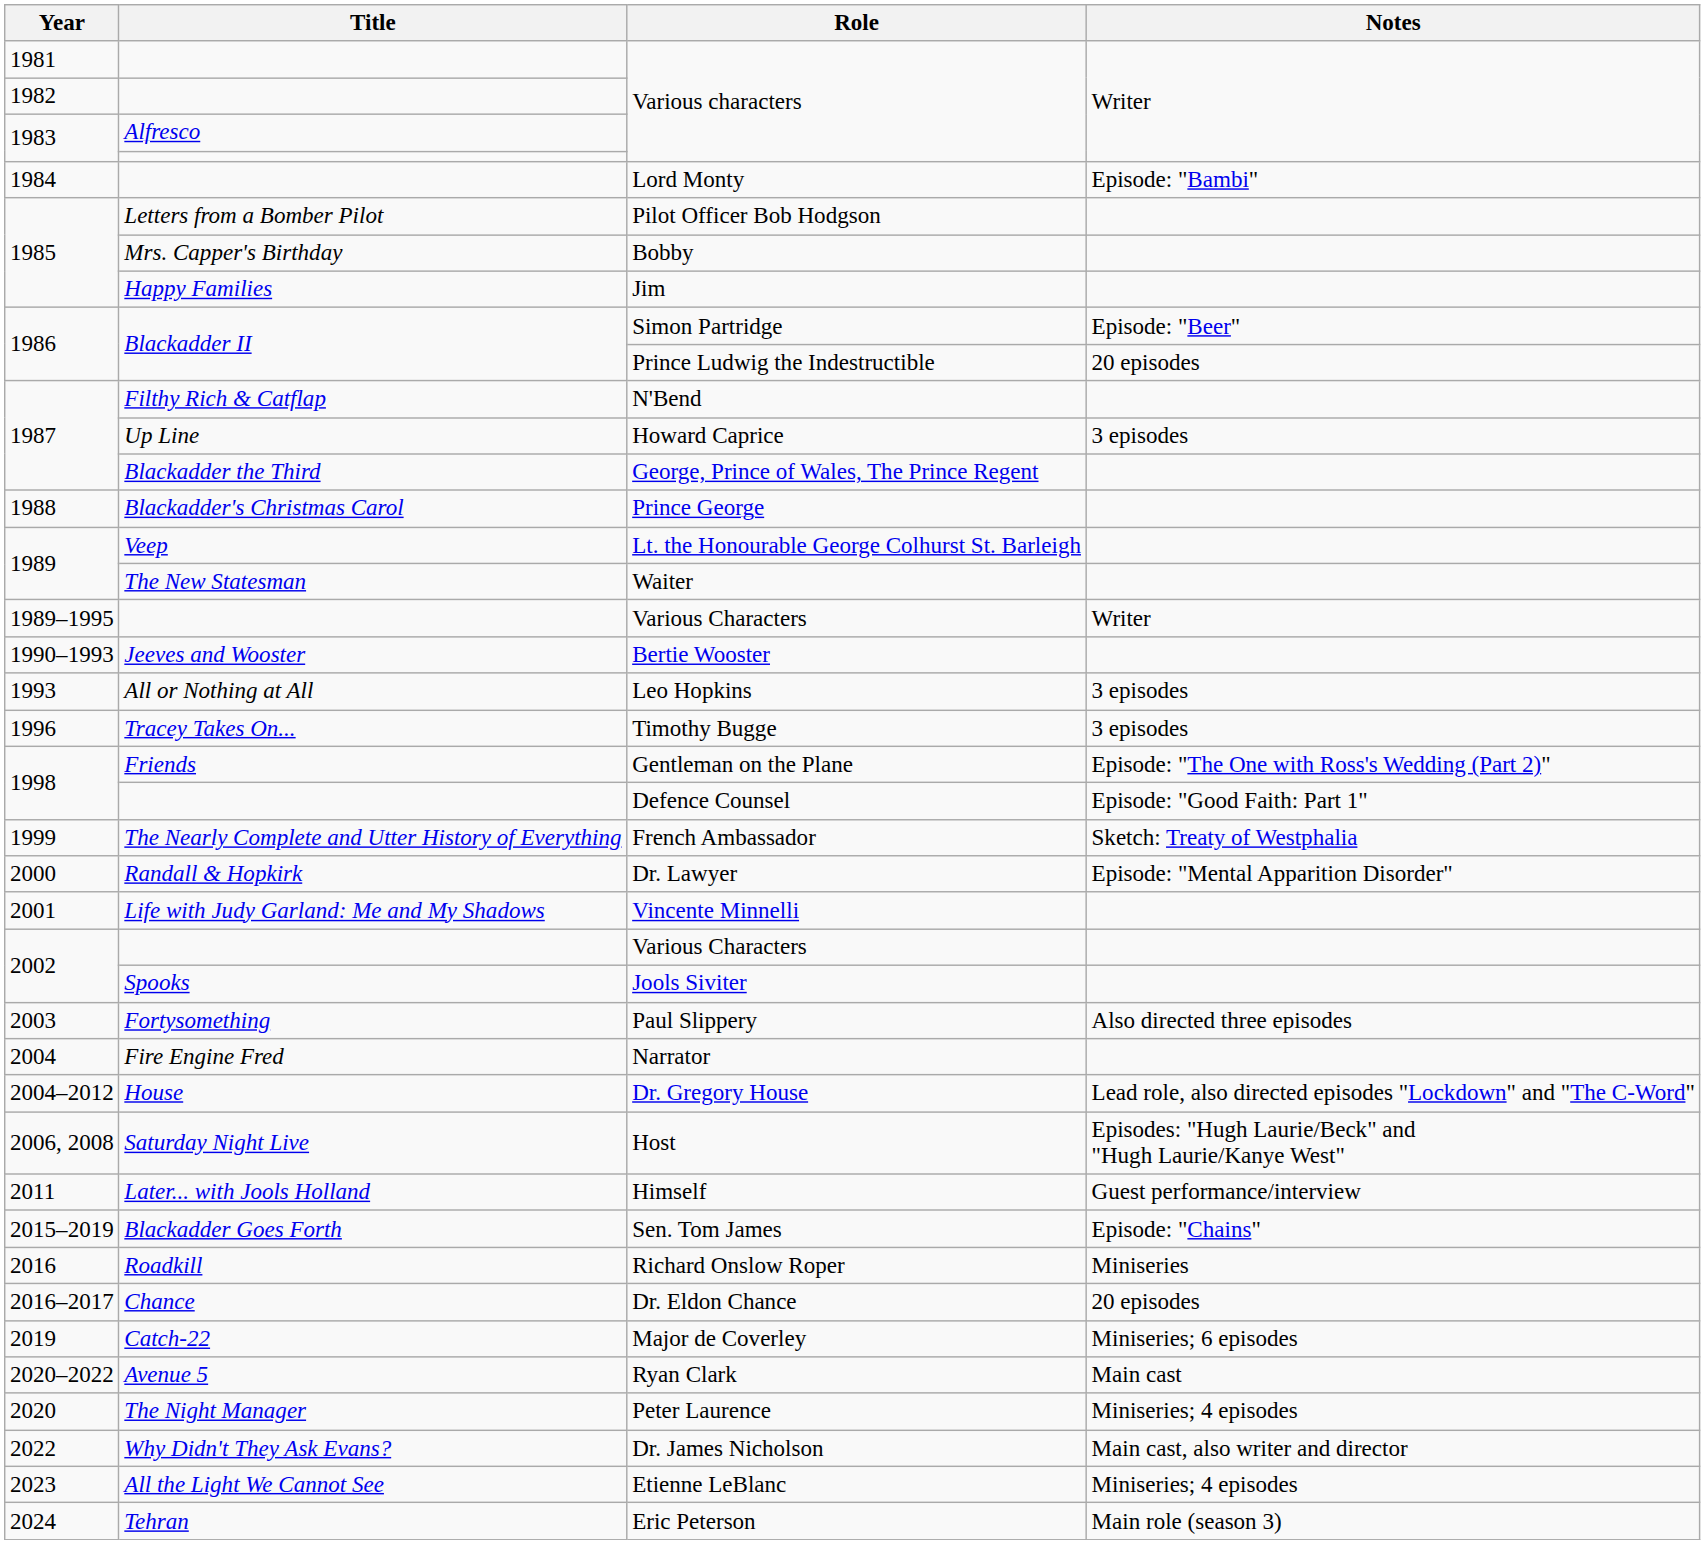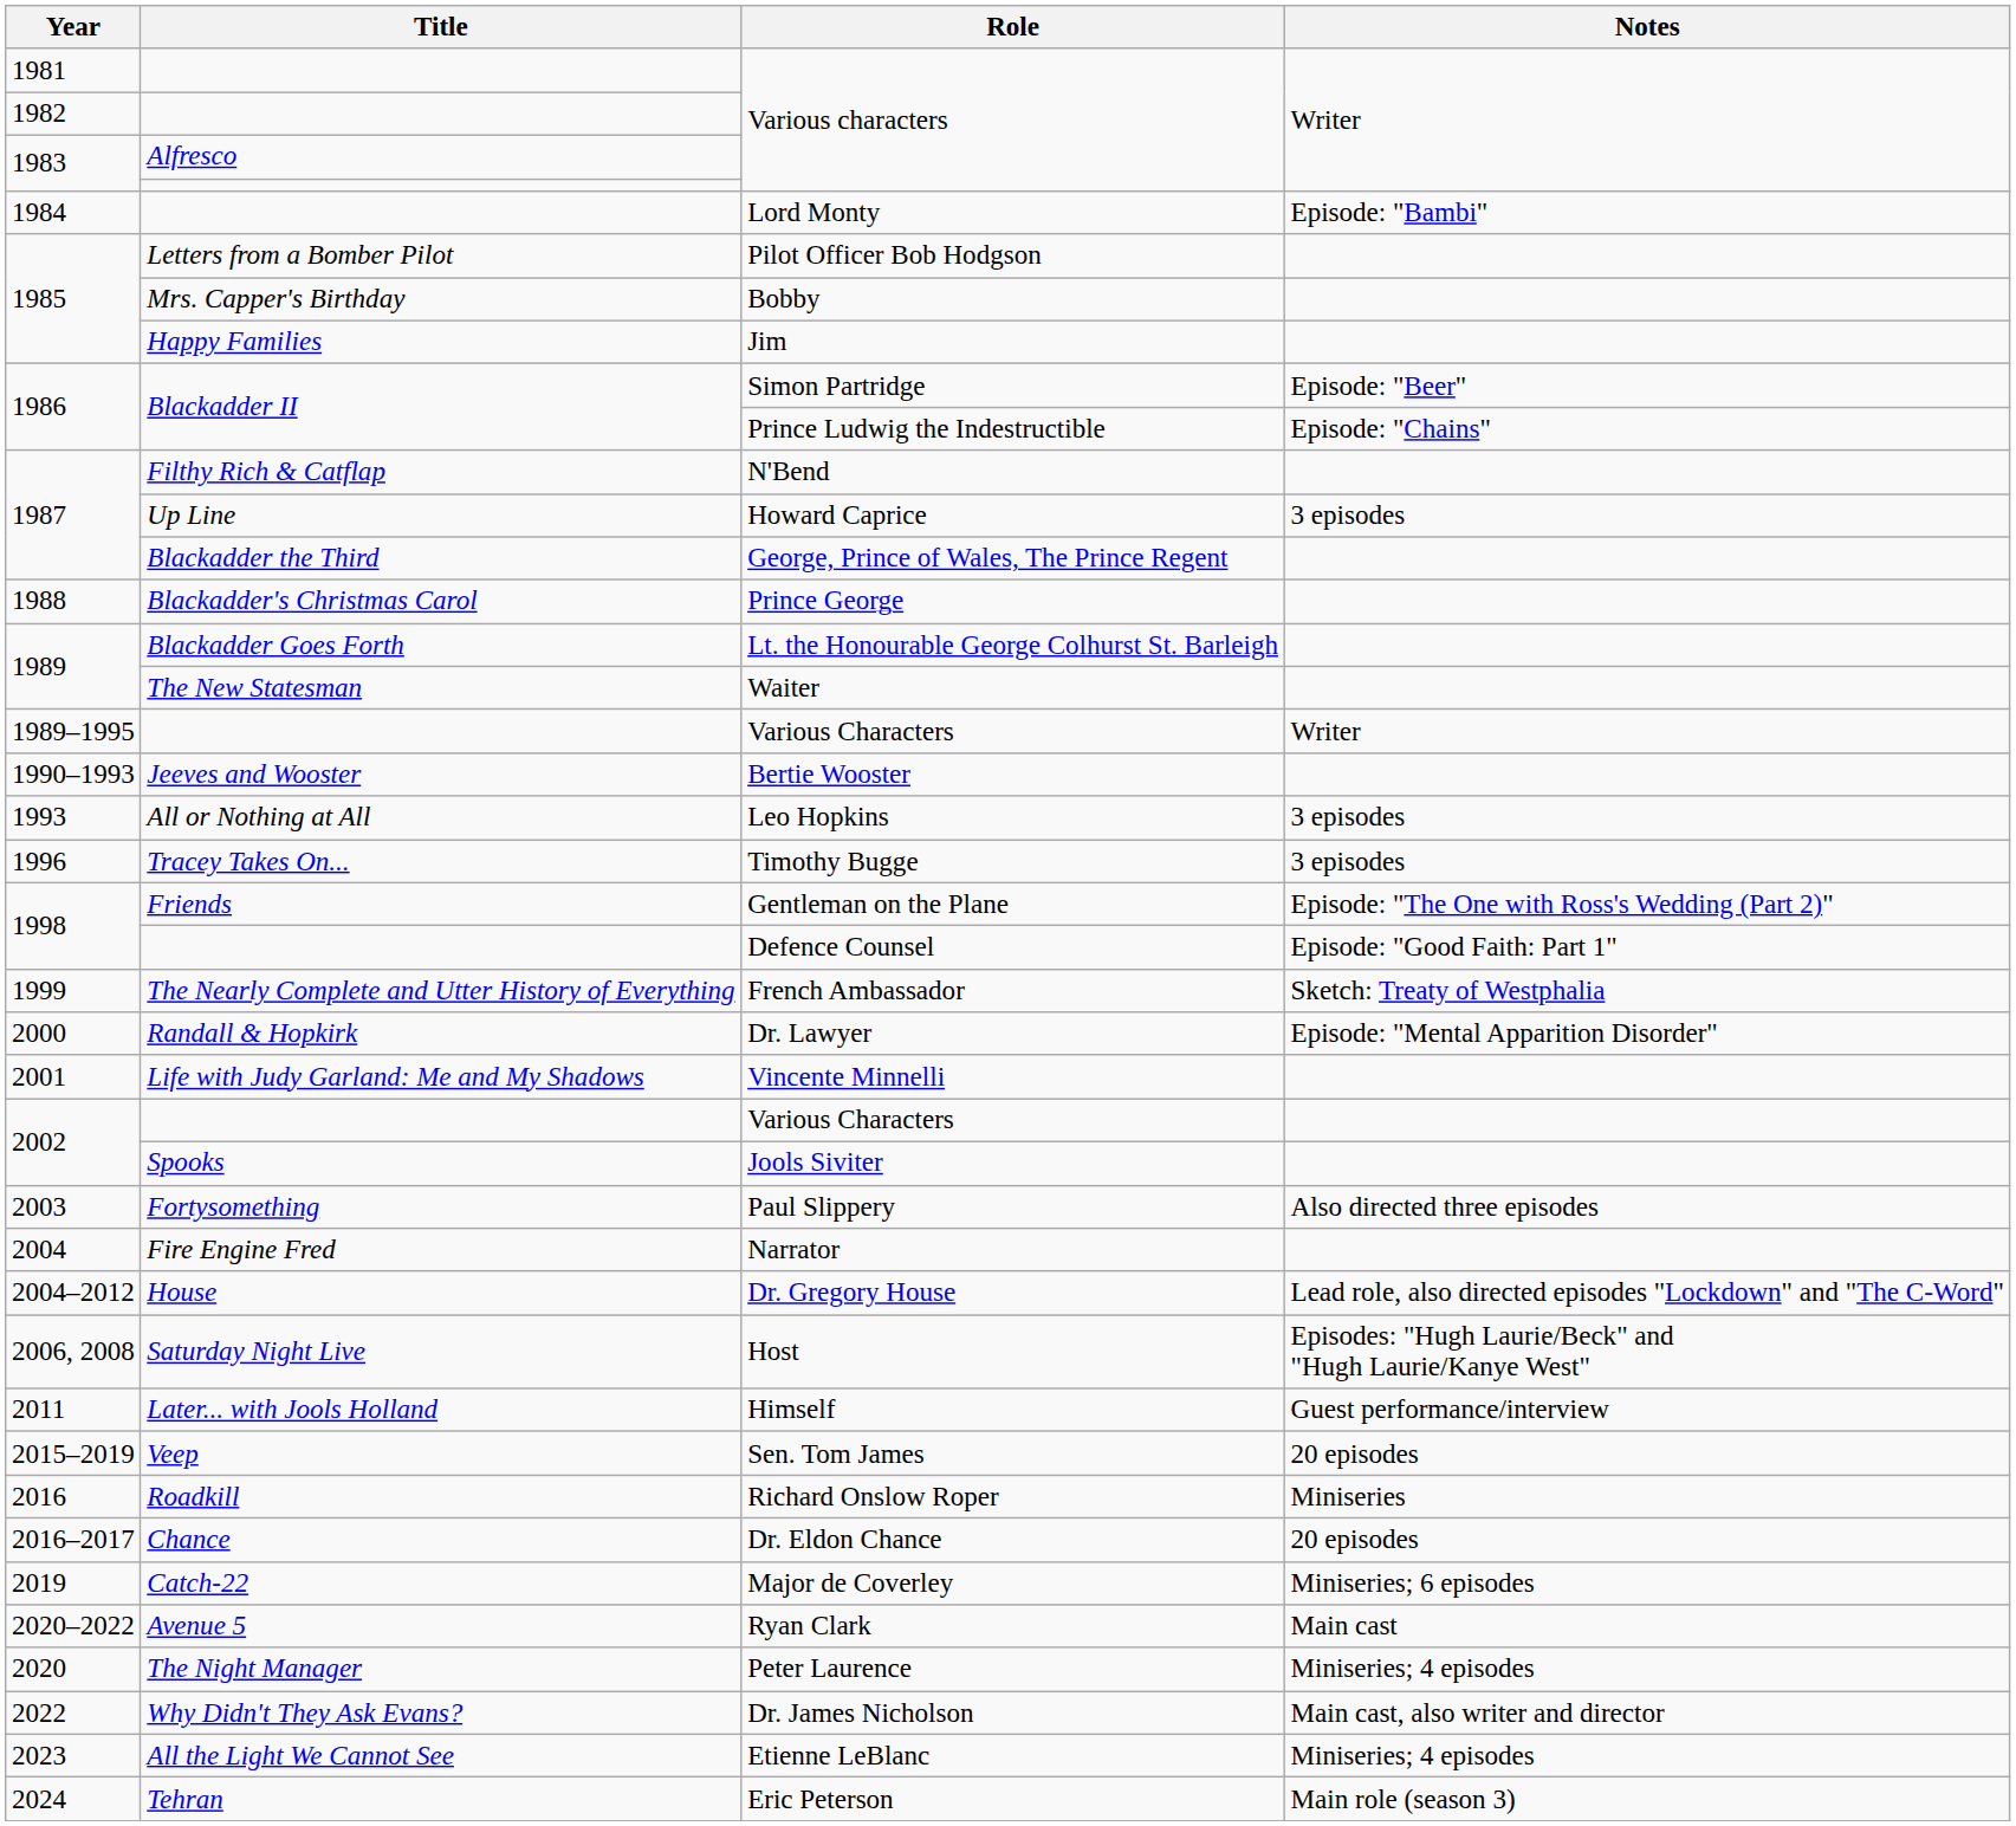Prince Ludwig the Indestructible | Notes: 20 episodes -> Episode: "Chains"
Lt. the Honourable George Colhurst St. Barleigh | Title: Veep -> Blackadder Goes Forth
Sen. Tom James | Title: Blackadder Goes Forth -> Veep
Sen. Tom James | Notes: Episode: "Chains" -> 20 episodes
